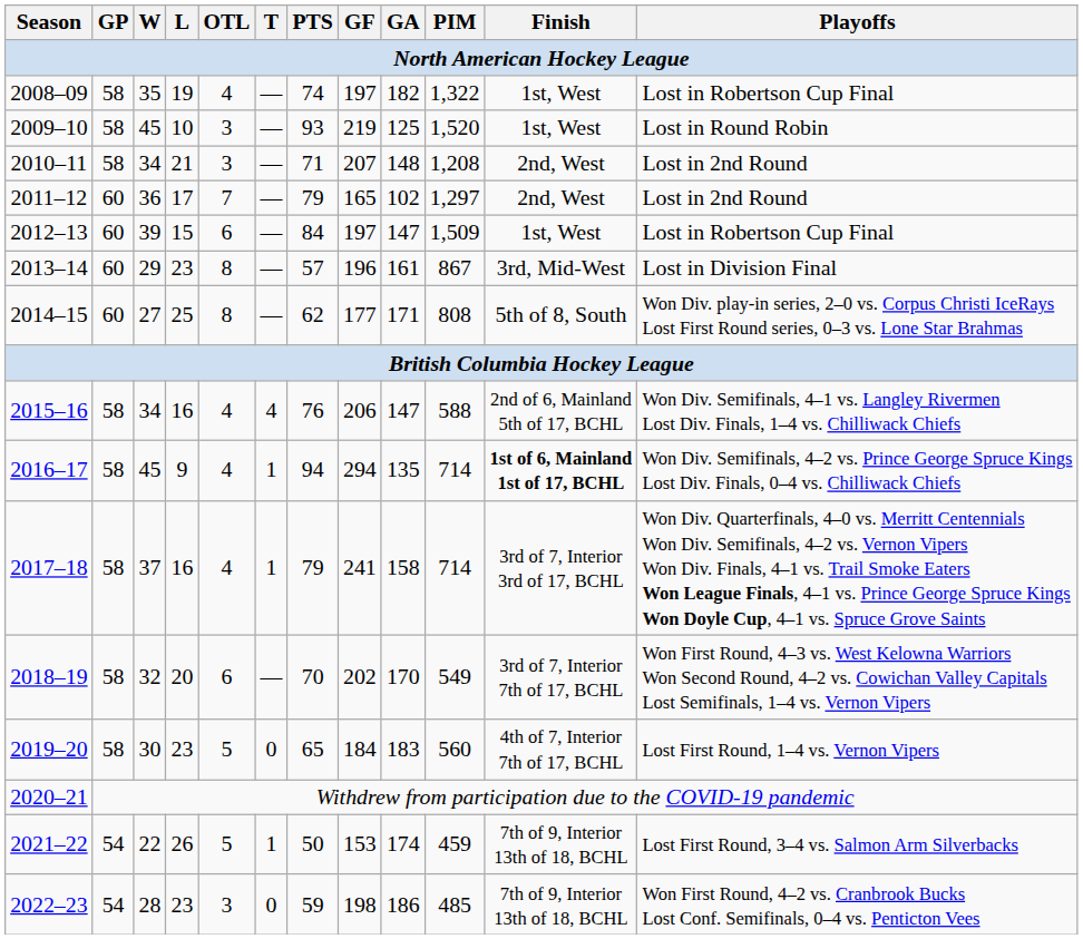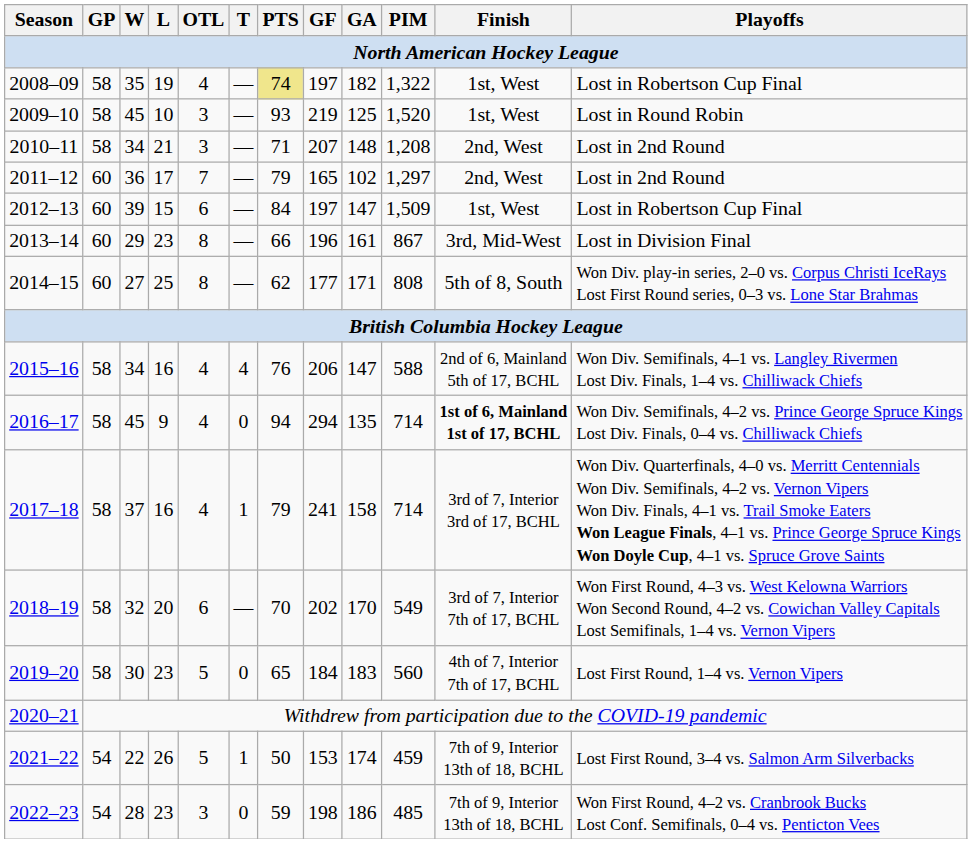2008–09 | PTS: no background -> khaki background
2013–14 | PTS: 57 -> 66
2016–17 | T: 1 -> 0
